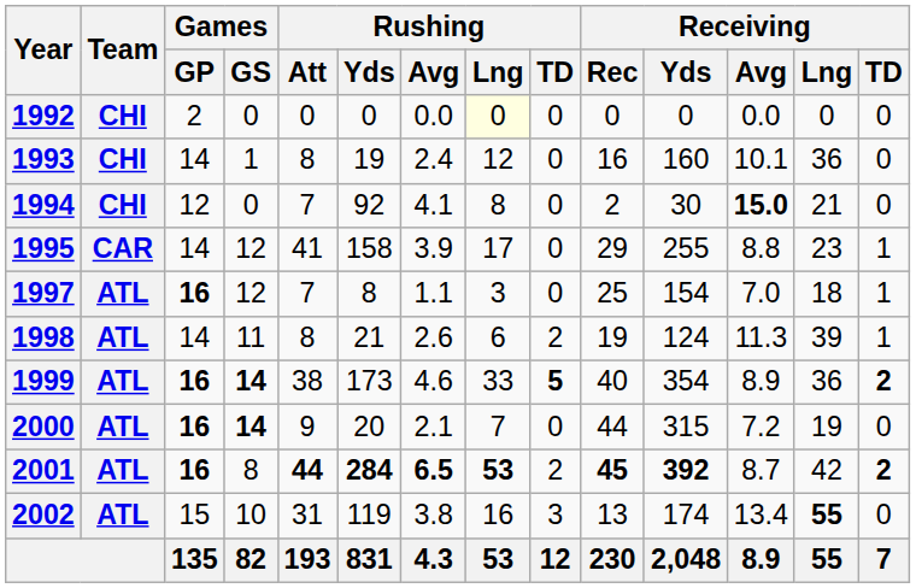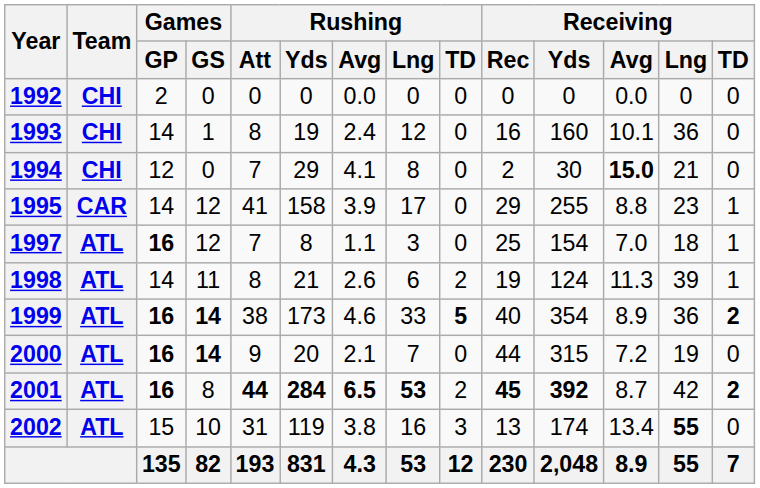1992 | Rushing / Lng: lightyellow background -> no background
1994 | Rushing / Yds: 92 -> 29
